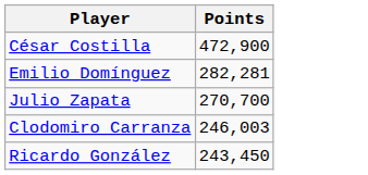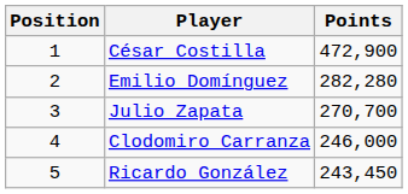+ column: Position | 1 | 2 | 3 | 4 | 5
Emilio Domínguez | Points: 282,281 -> 282,280
Clodomiro Carranza | Points: 246,003 -> 246,000
